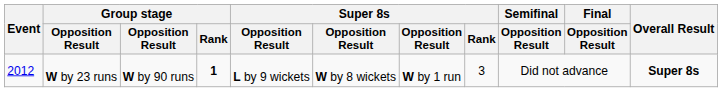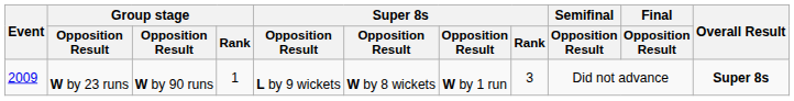W by 23 runs | Event: 2012 -> 2009
W by 23 runs | Group stage / Rank: bold -> normal
